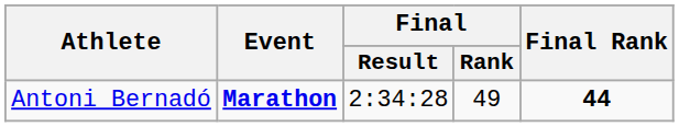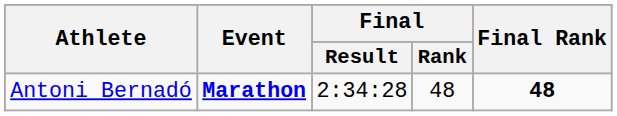Antoni Bernadó | Final / Rank: 49 -> 48
Antoni Bernadó | column 5: 44 -> 48
